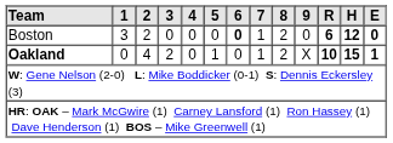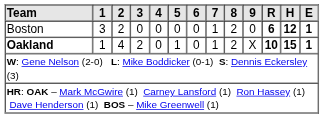Boston | 6: bold -> normal
Boston | E: 0 -> 1
Oakland | 1: 0 -> 1
